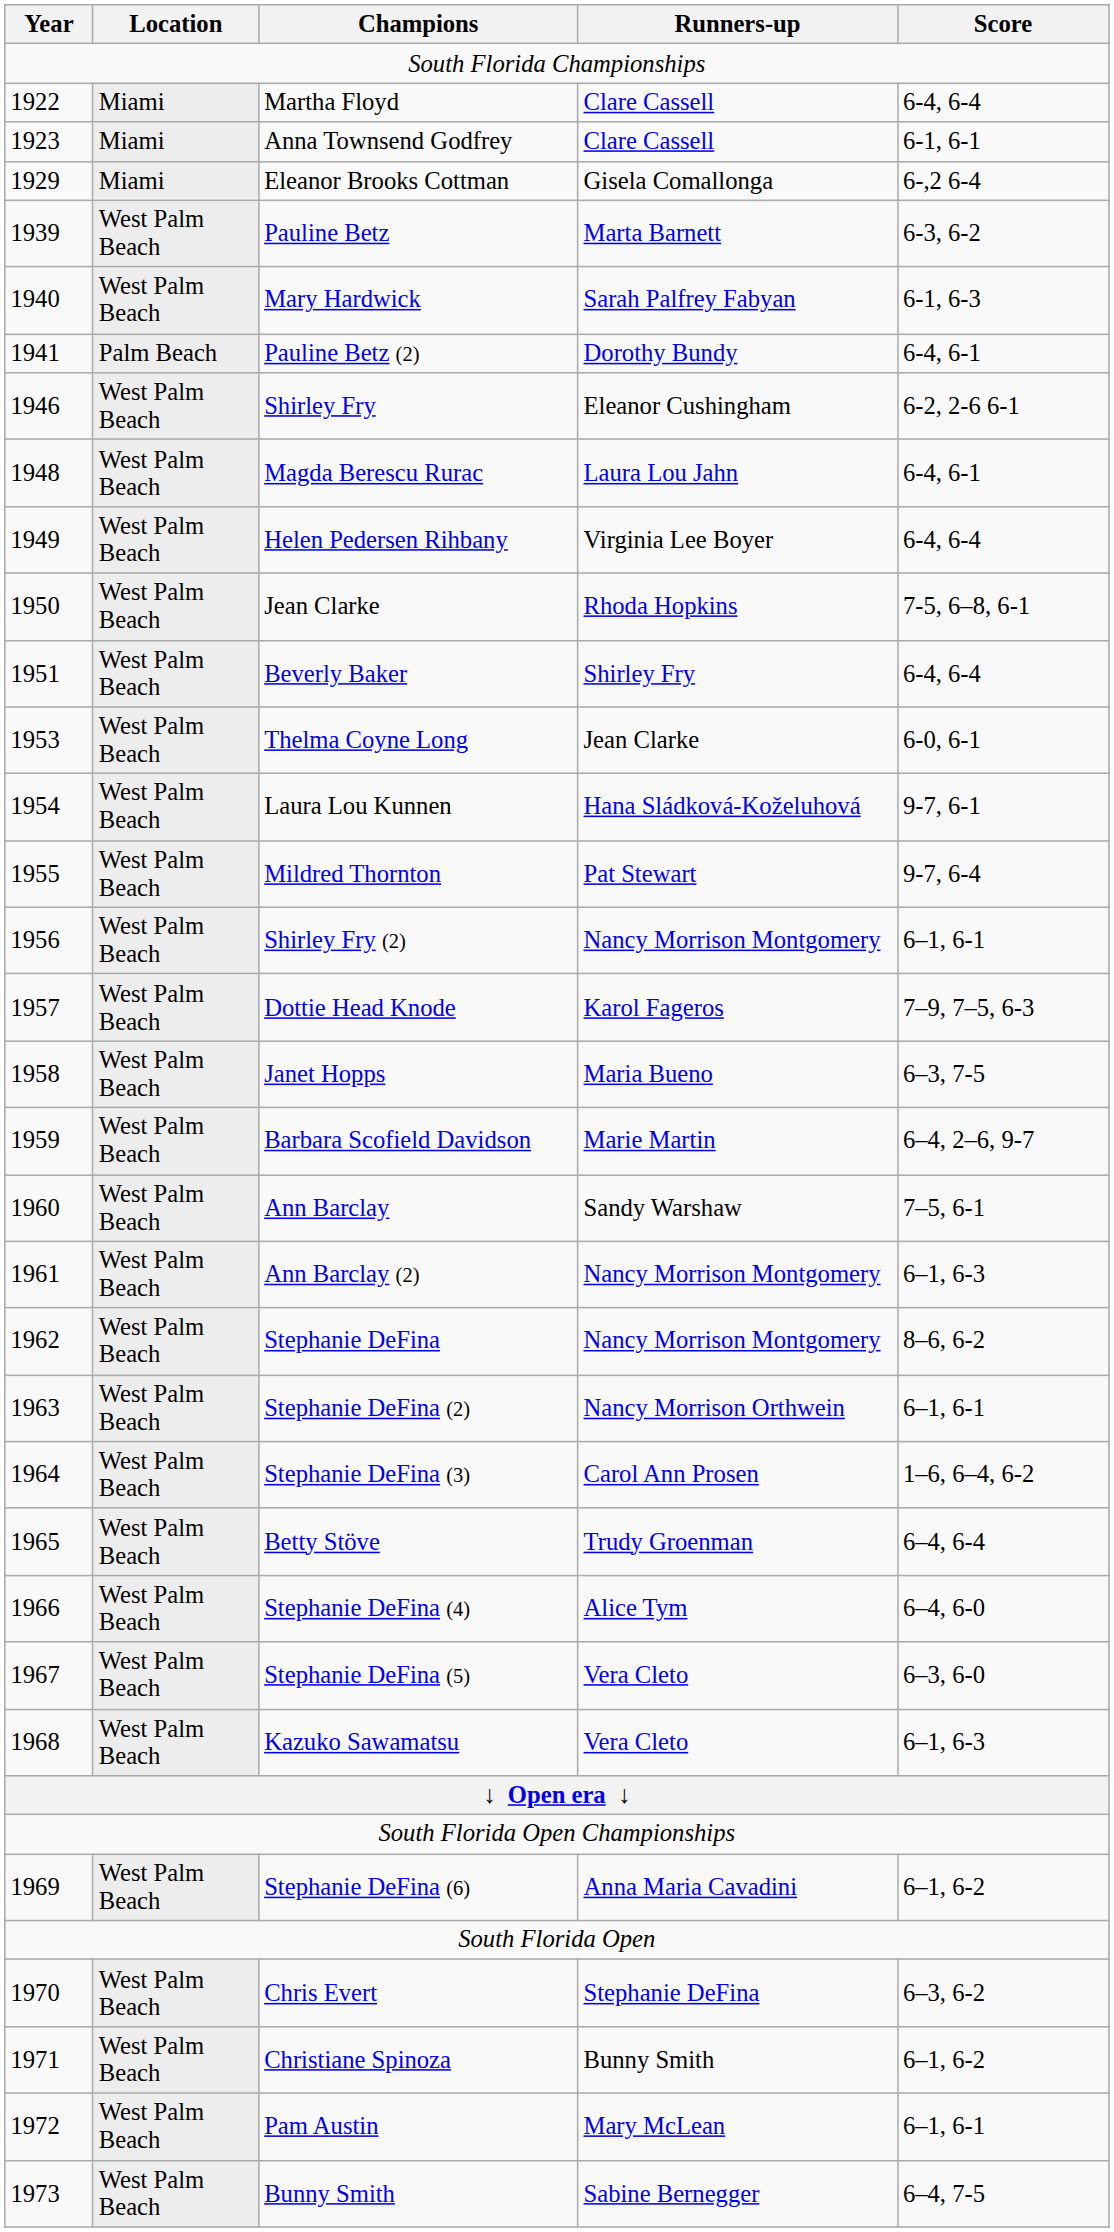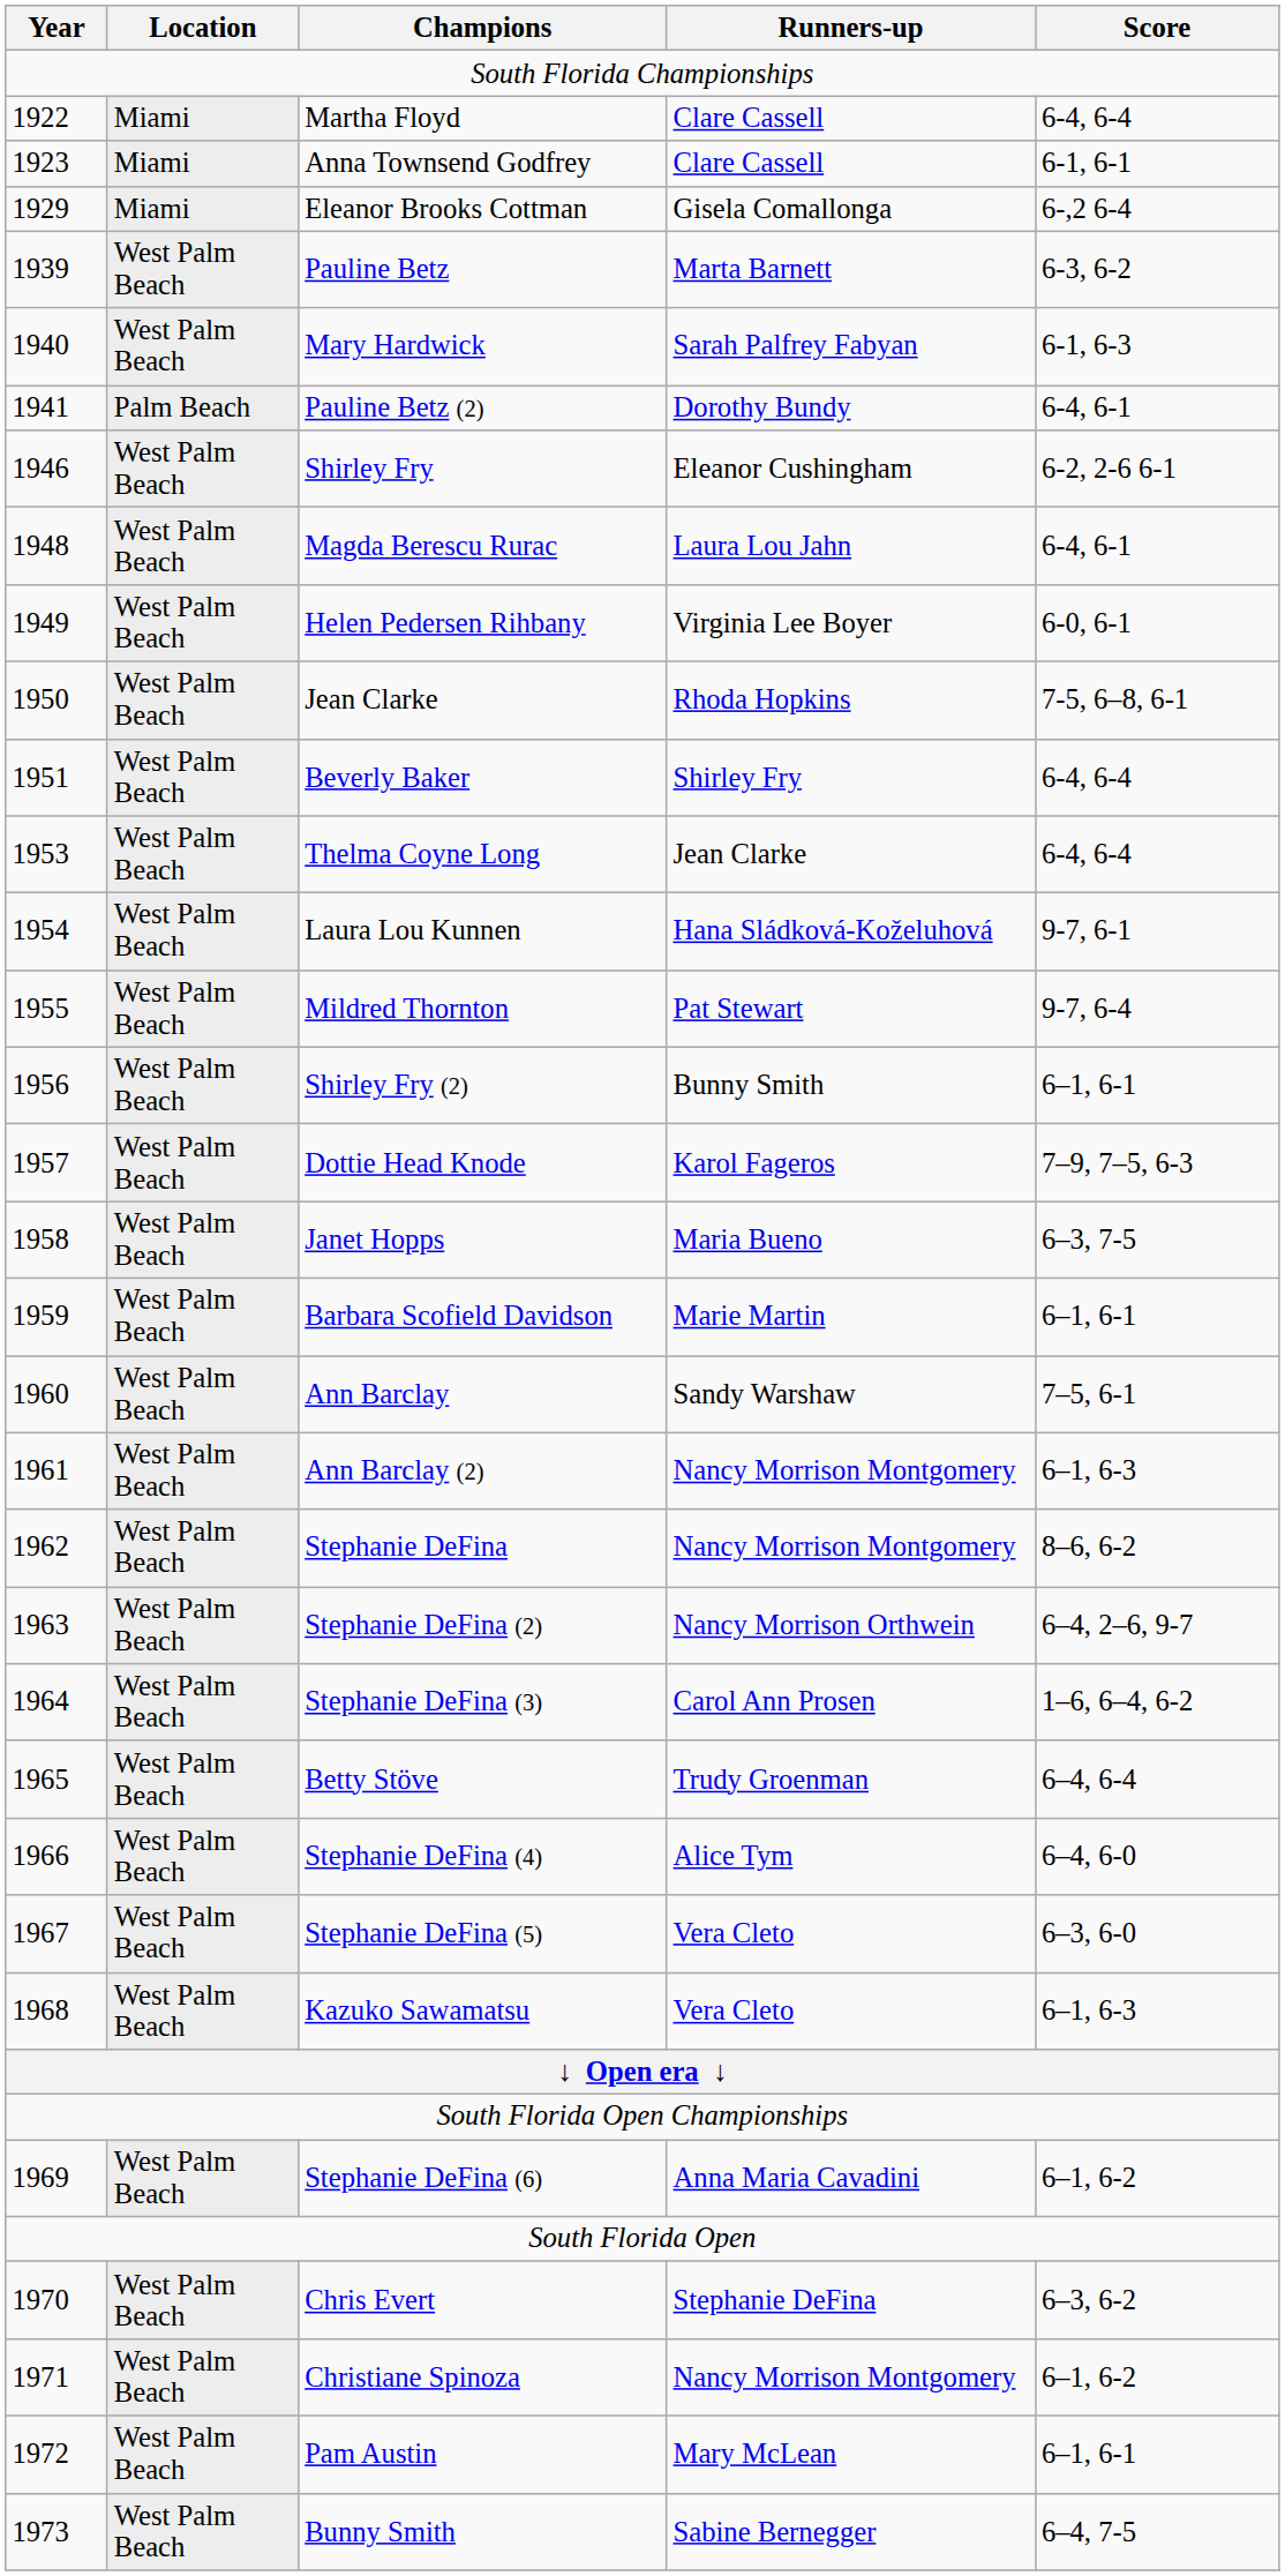Helen Pedersen Rihbany | Score: 6-4, 6-4 -> 6-0, 6-1
Thelma Coyne Long | Score: 6-0, 6-1 -> 6-4, 6-4
Shirley Fry (2) | Runners-up: Nancy Morrison Montgomery -> Bunny Smith
Barbara Scofield Davidson | Score: 6–4, 2–6, 9-7 -> 6–1, 6-1
Stephanie DeFina (2) | Score: 6–1, 6-1 -> 6–4, 2–6, 9-7
Christiane Spinoza | Runners-up: Bunny Smith -> Nancy Morrison Montgomery
